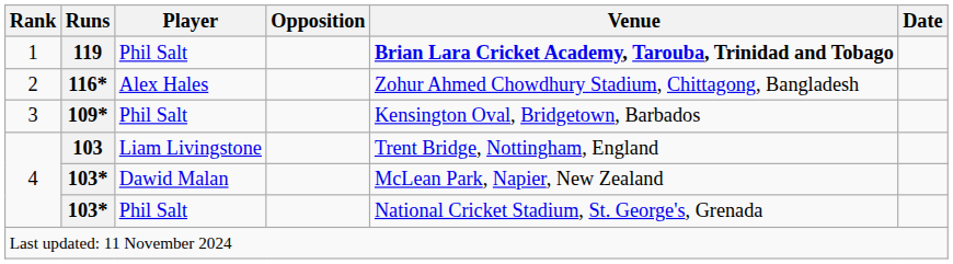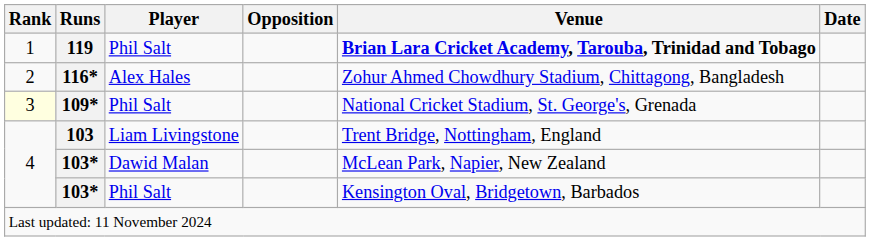109* | Rank: no background -> lightyellow background
109* | Venue: Kensington Oval, Bridgetown, Barbados -> National Cricket Stadium, St. George's, Grenada
103* / Phil Salt | Venue: National Cricket Stadium, St. George's, Grenada -> Kensington Oval, Bridgetown, Barbados
